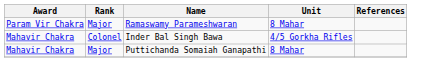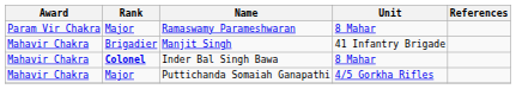+ row: Mahavir Chakra | Brigadier | Manjit Singh | 41 Infantry Brigade
Inder Bal Singh Bawa | Rank: normal -> bold
Inder Bal Singh Bawa | Unit: 4/5 Gorkha Rifles -> 8 Mahar
Puttichanda Somaiah Ganapathi | Unit: 8 Mahar -> 4/5 Gorkha Rifles
